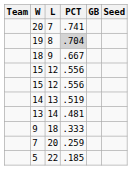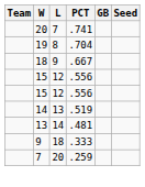19 | PCT: lightgrey background -> no background
- row: 5 | 22 | .185
